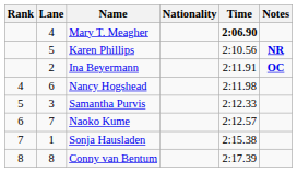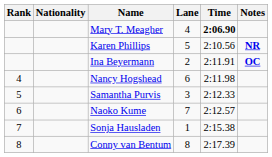columns swapped: Lane <-> Nationality
